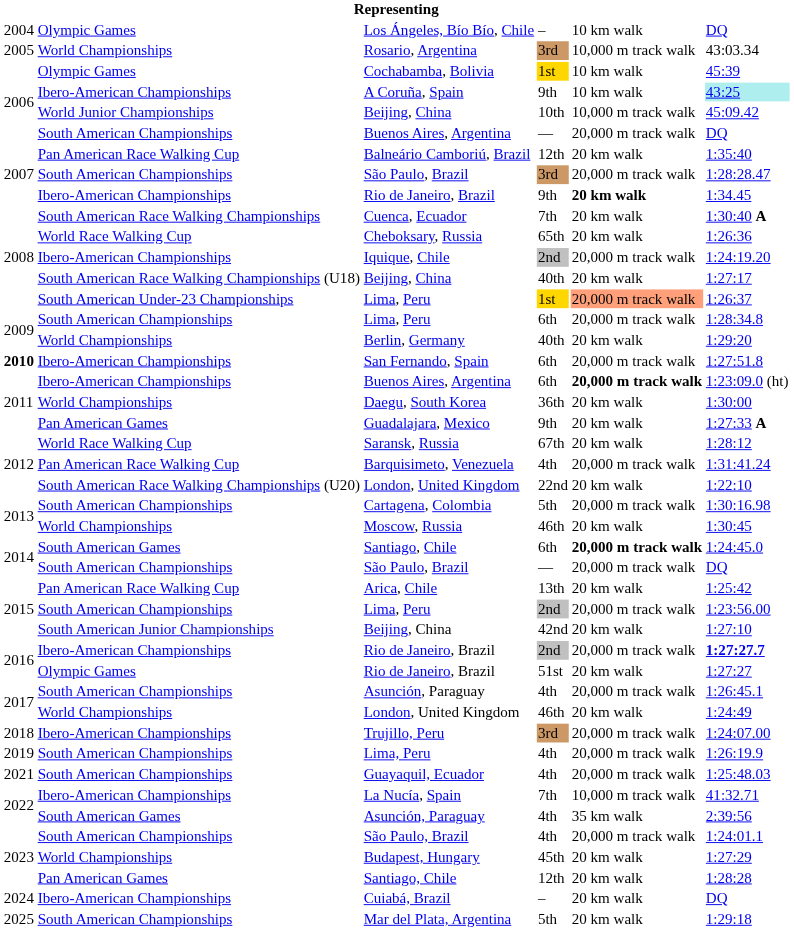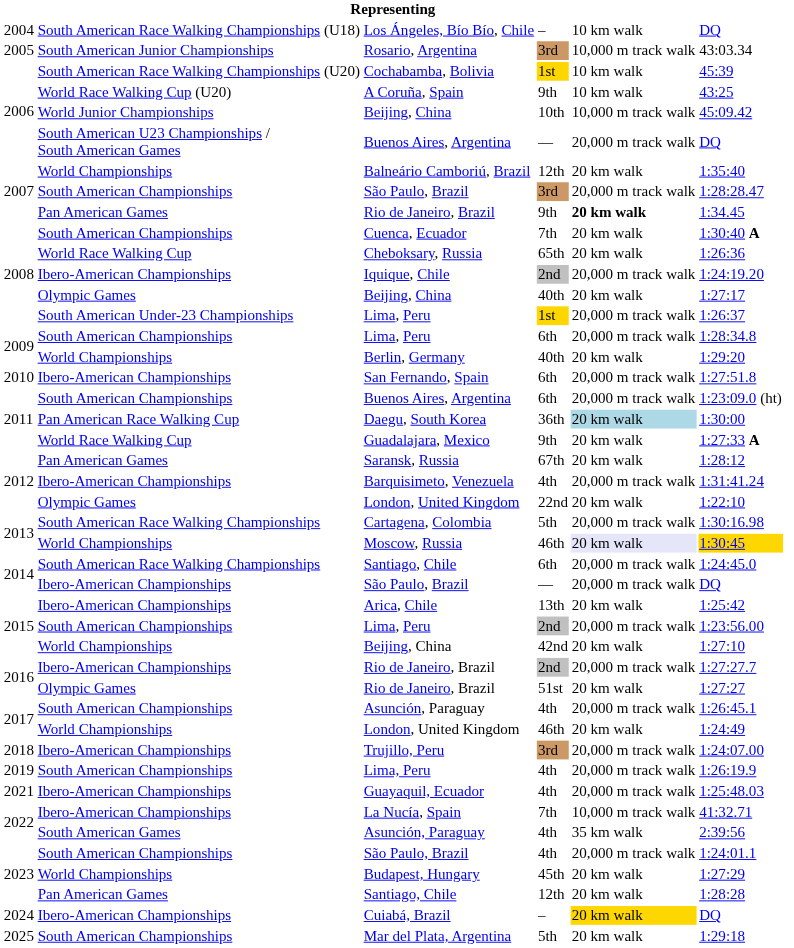Los Ángeles, Bío Bío, Chile | column 2: Olympic Games -> South American Race Walking Championships (U18)
Rosario, Argentina | column 2: World Championships -> South American Junior Championships
Cochabamba, Bolivia | column 2: Olympic Games -> South American Race Walking Championships (U20)
A Coruña, Spain | column 2: Ibero-American Championships -> World Race Walking Cup (U20)
A Coruña, Spain | column 6: paleturquoise background -> no background
Buenos Aires, Argentina / — | column 2: South American Championships -> South American U23 Championships / South American Games
Balneário Camboriú, Brazil | column 2: Pan American Race Walking Cup -> World Championships
Rio de Janeiro, Brazil / 9th | column 2: Ibero-American Championships -> Pan American Games
Cuenca, Ecuador | column 2: South American Race Walking Championships -> South American Championships
Beijing, China / 40th | column 2: South American Race Walking Championships (U18) -> Olympic Games
Lima, Peru / 1st | column 5: lightsalmon background -> no background
San Fernando, Spain | column 1: bold -> normal
Buenos Aires, Argentina / 6th | column 2: Ibero-American Championships -> South American Championships
Buenos Aires, Argentina / 6th | column 5: bold -> normal
Daegu, South Korea | column 2: World Championships -> Pan American Race Walking Cup
Daegu, South Korea | column 5: no background -> lightblue background
Guadalajara, Mexico | column 2: Pan American Games -> World Race Walking Cup
Saransk, Russia | column 2: World Race Walking Cup -> Pan American Games
Barquisimeto, Venezuela | column 2: Pan American Race Walking Cup -> Ibero-American Championships
London, United Kingdom / 22nd | column 2: South American Race Walking Championships (U20) -> Olympic Games
Cartagena, Colombia | column 2: South American Championships -> South American Race Walking Championships
Moscow, Russia | column 5: no background -> lavender background
Moscow, Russia | column 6: no background -> gold background
Santiago, Chile / 6th | column 2: South American Games -> South American Race Walking Championships
Santiago, Chile / 6th | column 5: bold -> normal
São Paulo, Brazil / — | column 2: South American Championships -> Ibero-American Championships
Arica, Chile | column 2: Pan American Race Walking Cup -> Ibero-American Championships
Beijing, China / 42nd | column 2: South American Junior Championships -> World Championships
Rio de Janeiro, Brazil / 2nd | column 6: bold -> normal
Guayaquil, Ecuador | column 2: South American Championships -> Ibero-American Championships
Cuiabá, Brazil | column 5: no background -> gold background
